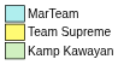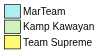rows swapped: Team Supreme <-> Kamp Kawayan
